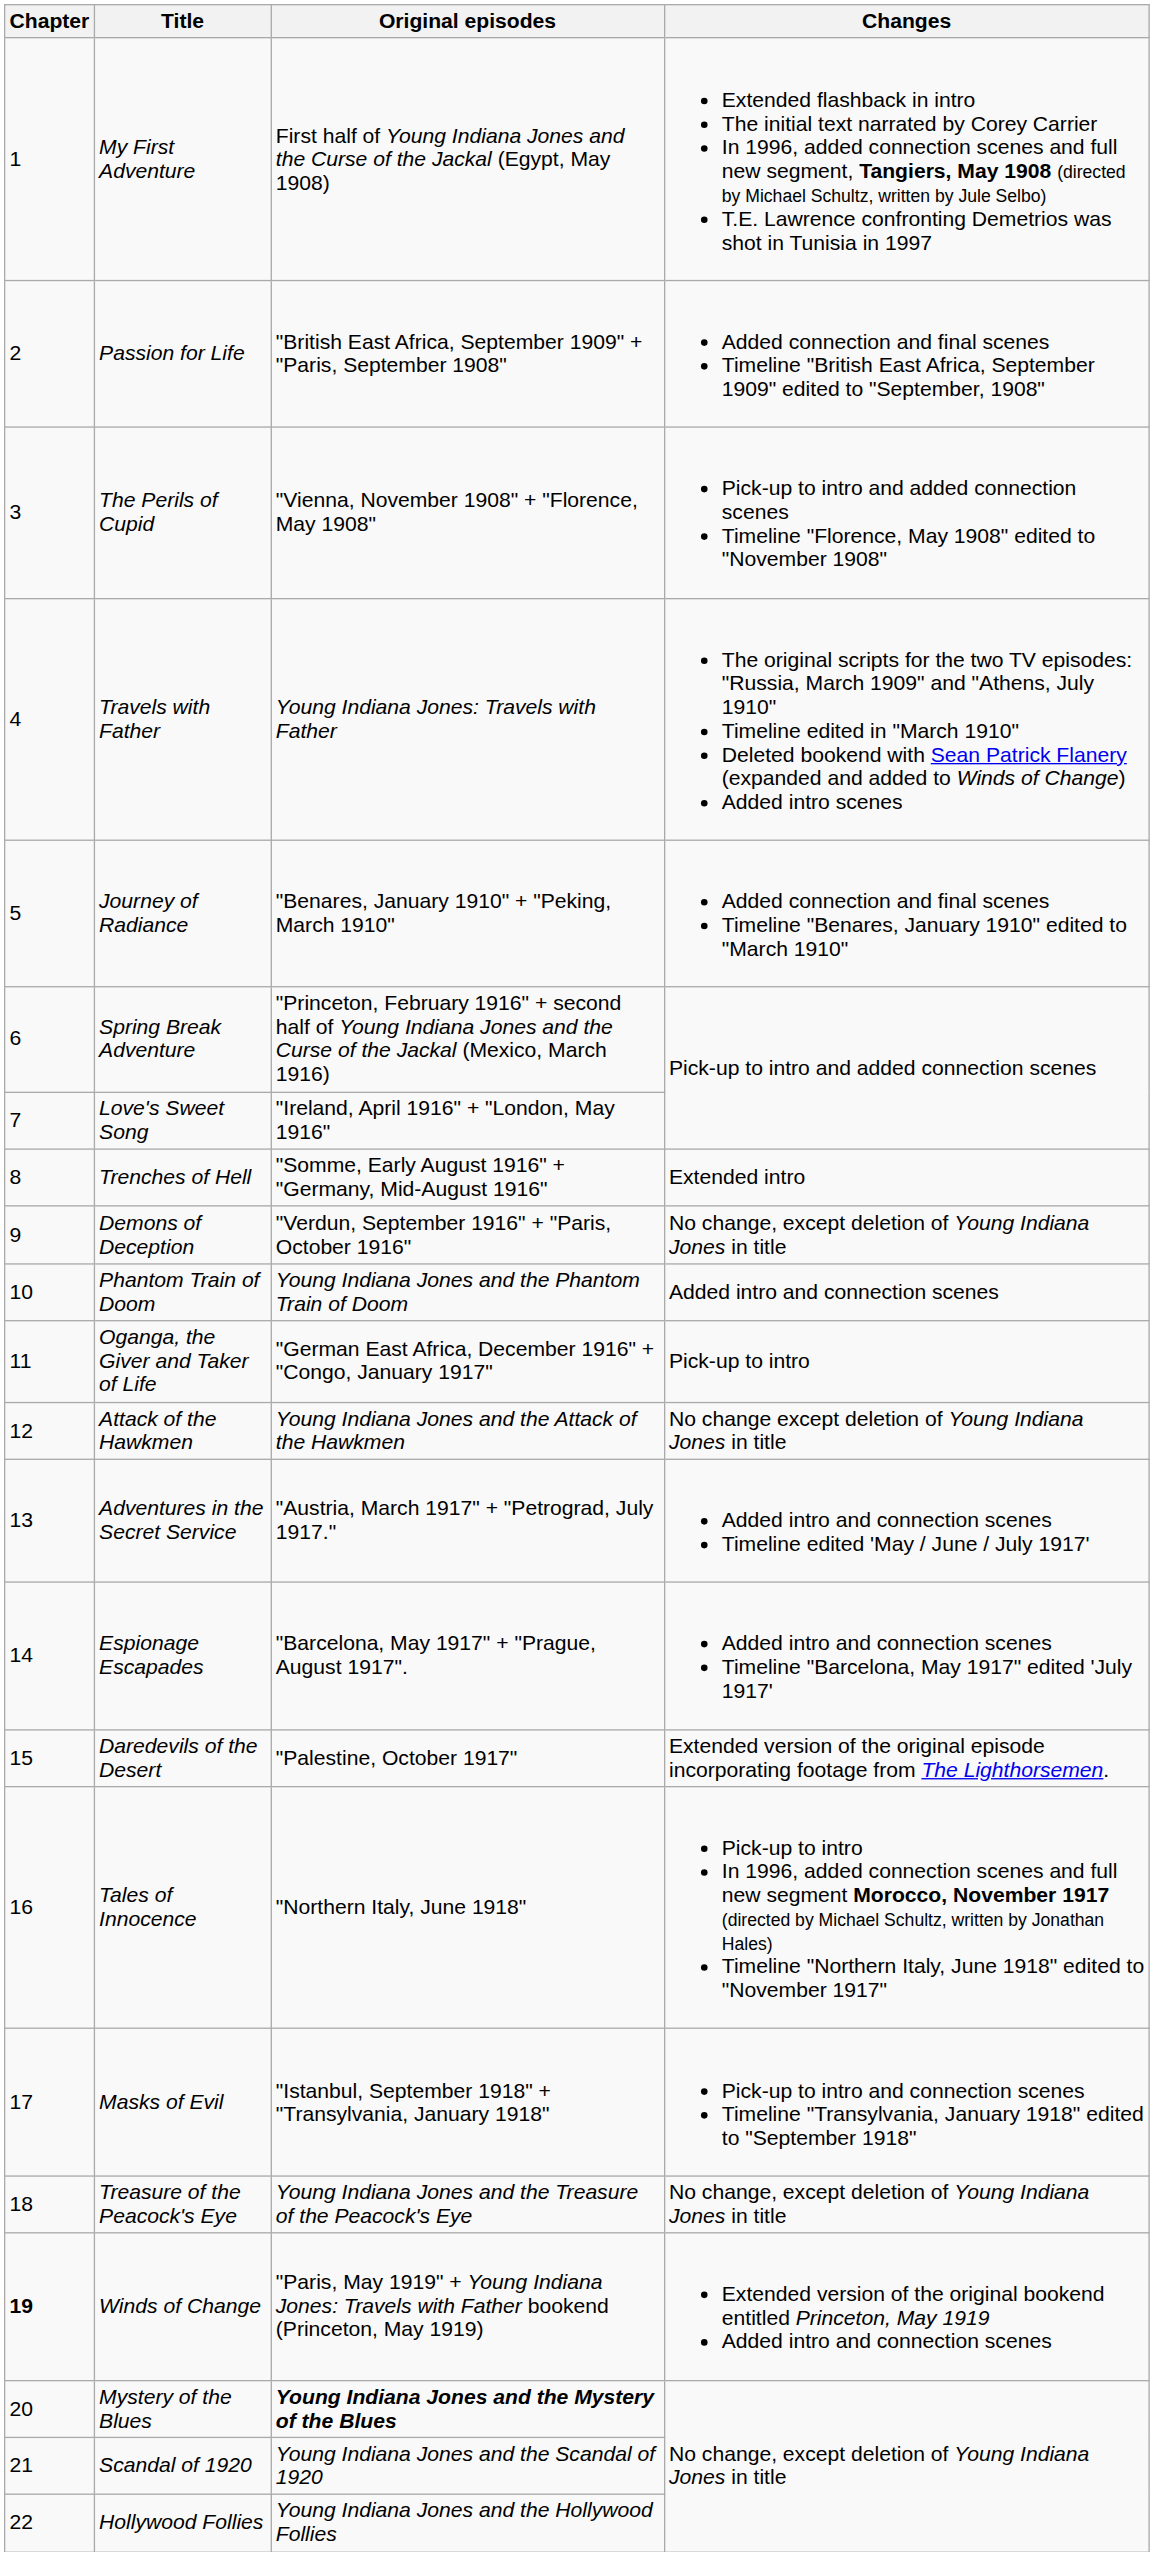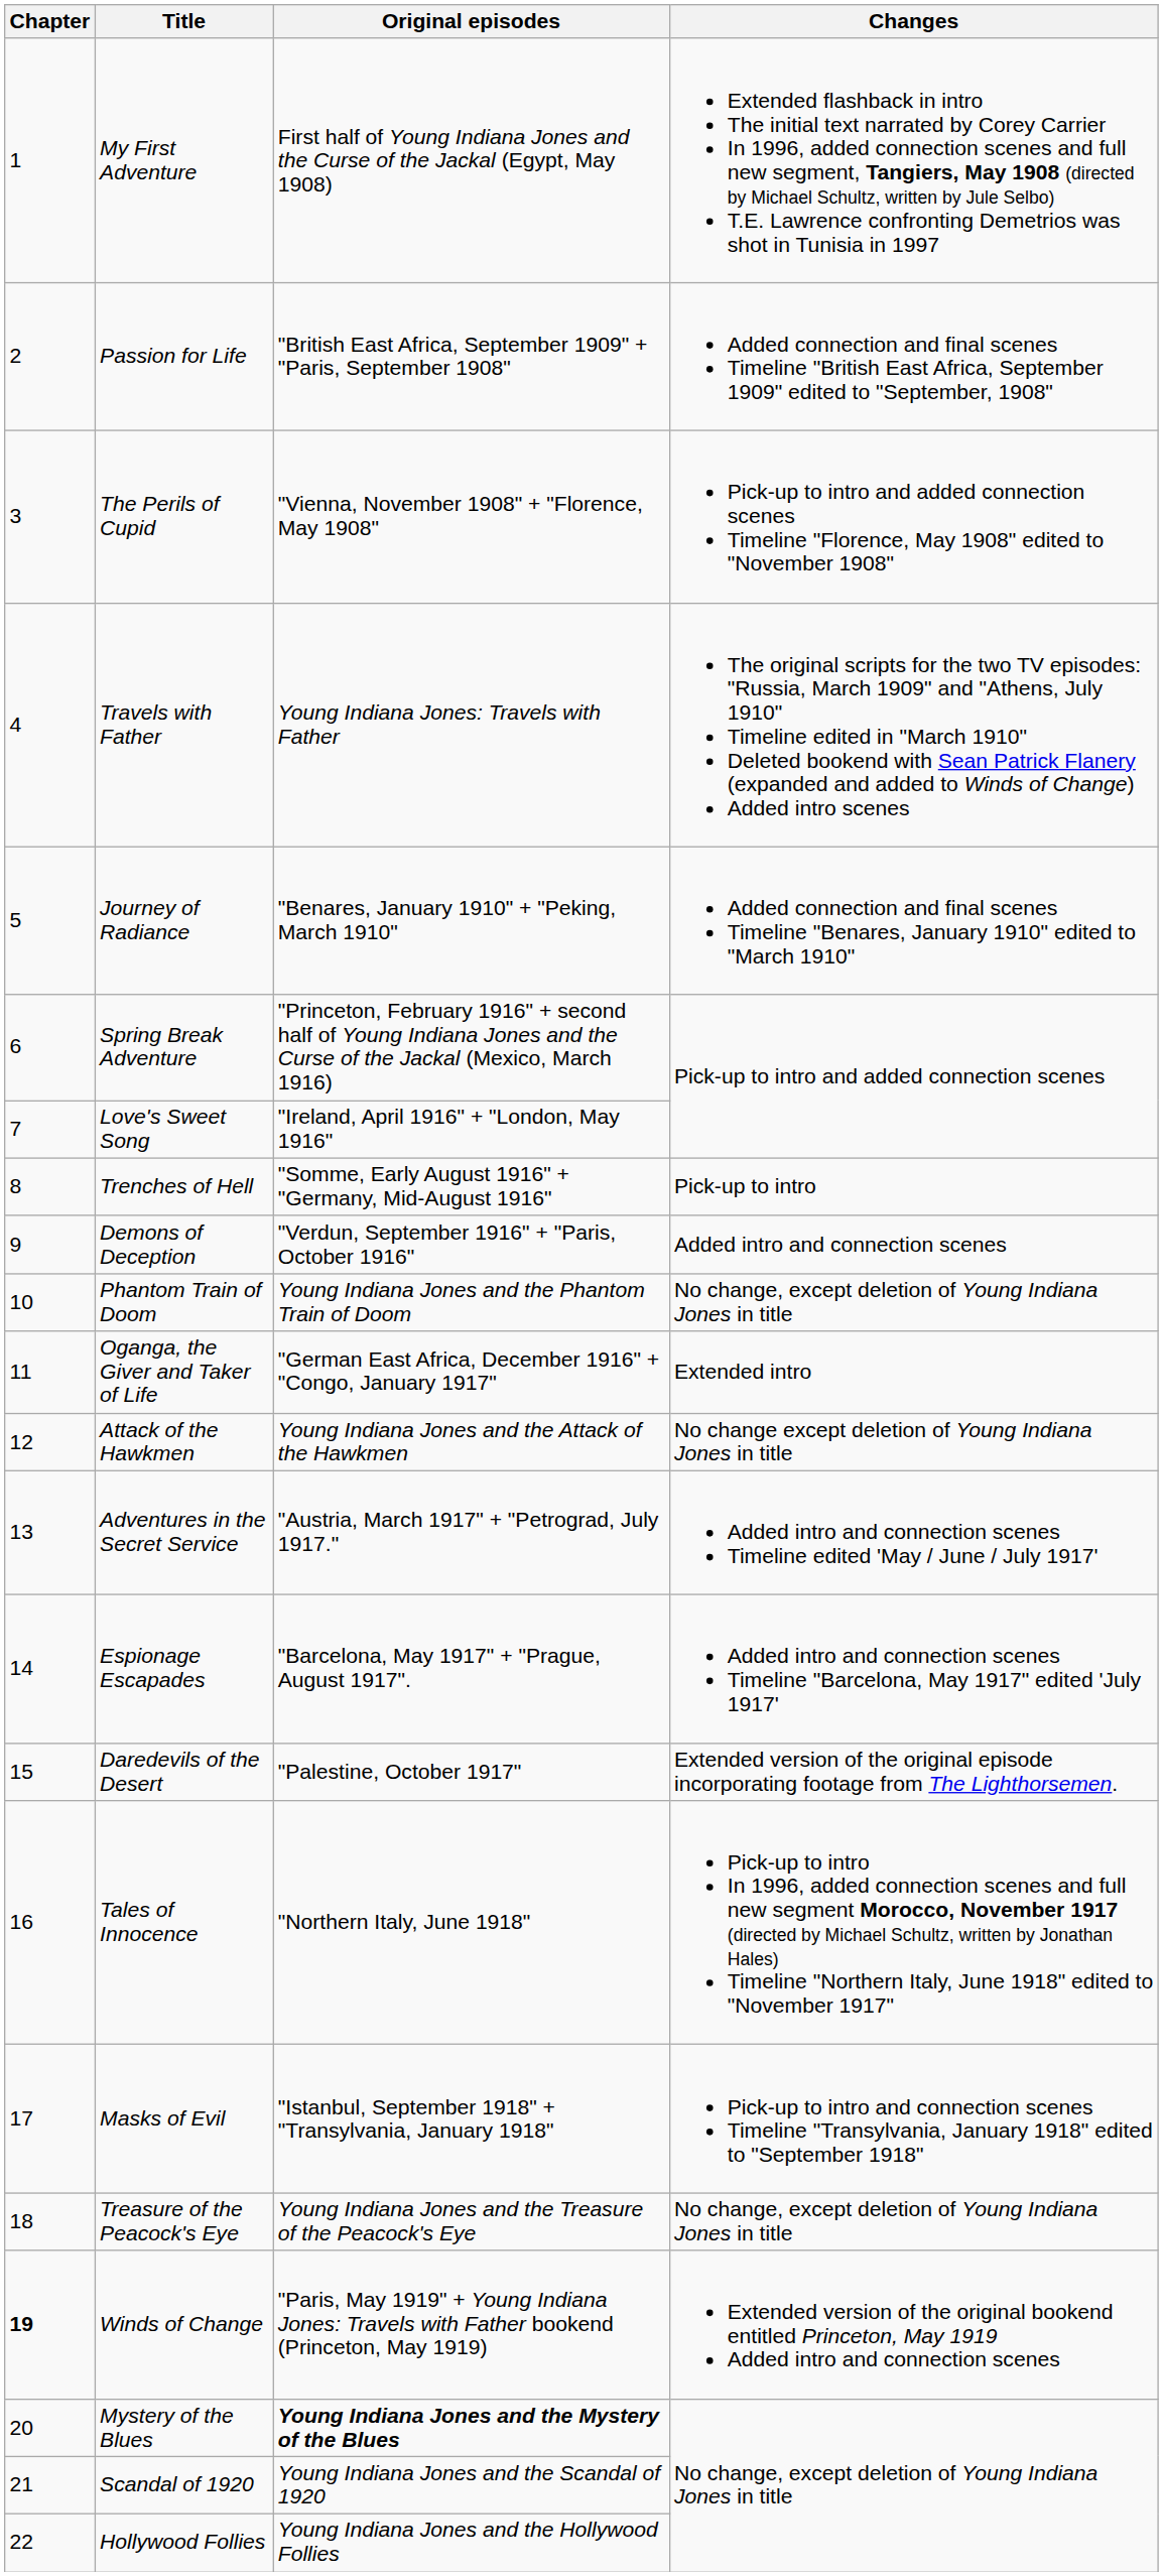Trenches of Hell | Changes: Extended intro -> Рick-up to intro
Demons of Deception | Changes: No change, except deletion of Young Indiana Jones in title -> Added intro and connection scenes
Phantom Train of Doom | Changes: Added intro and connection scenes -> No change, except deletion of Young Indiana Jones in title
Oganga, the Giver and Taker of Life | Changes: Рick-up to intro -> Extended intro
